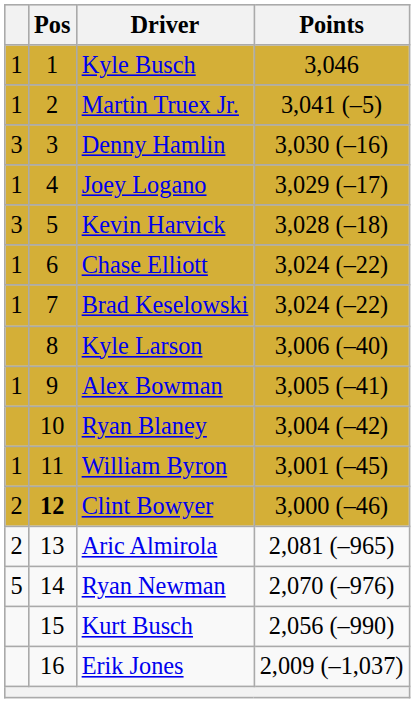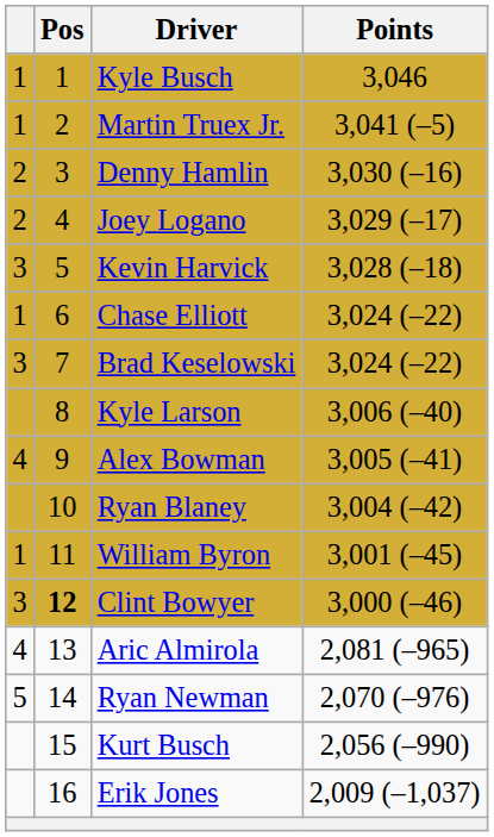Denny Hamlin | column 1: 3 -> 2
Joey Logano | column 1: 1 -> 2
Brad Keselowski | column 1: 1 -> 3
Alex Bowman | column 1: 1 -> 4
Clint Bowyer | column 1: 2 -> 3
Aric Almirola | column 1: 2 -> 4
